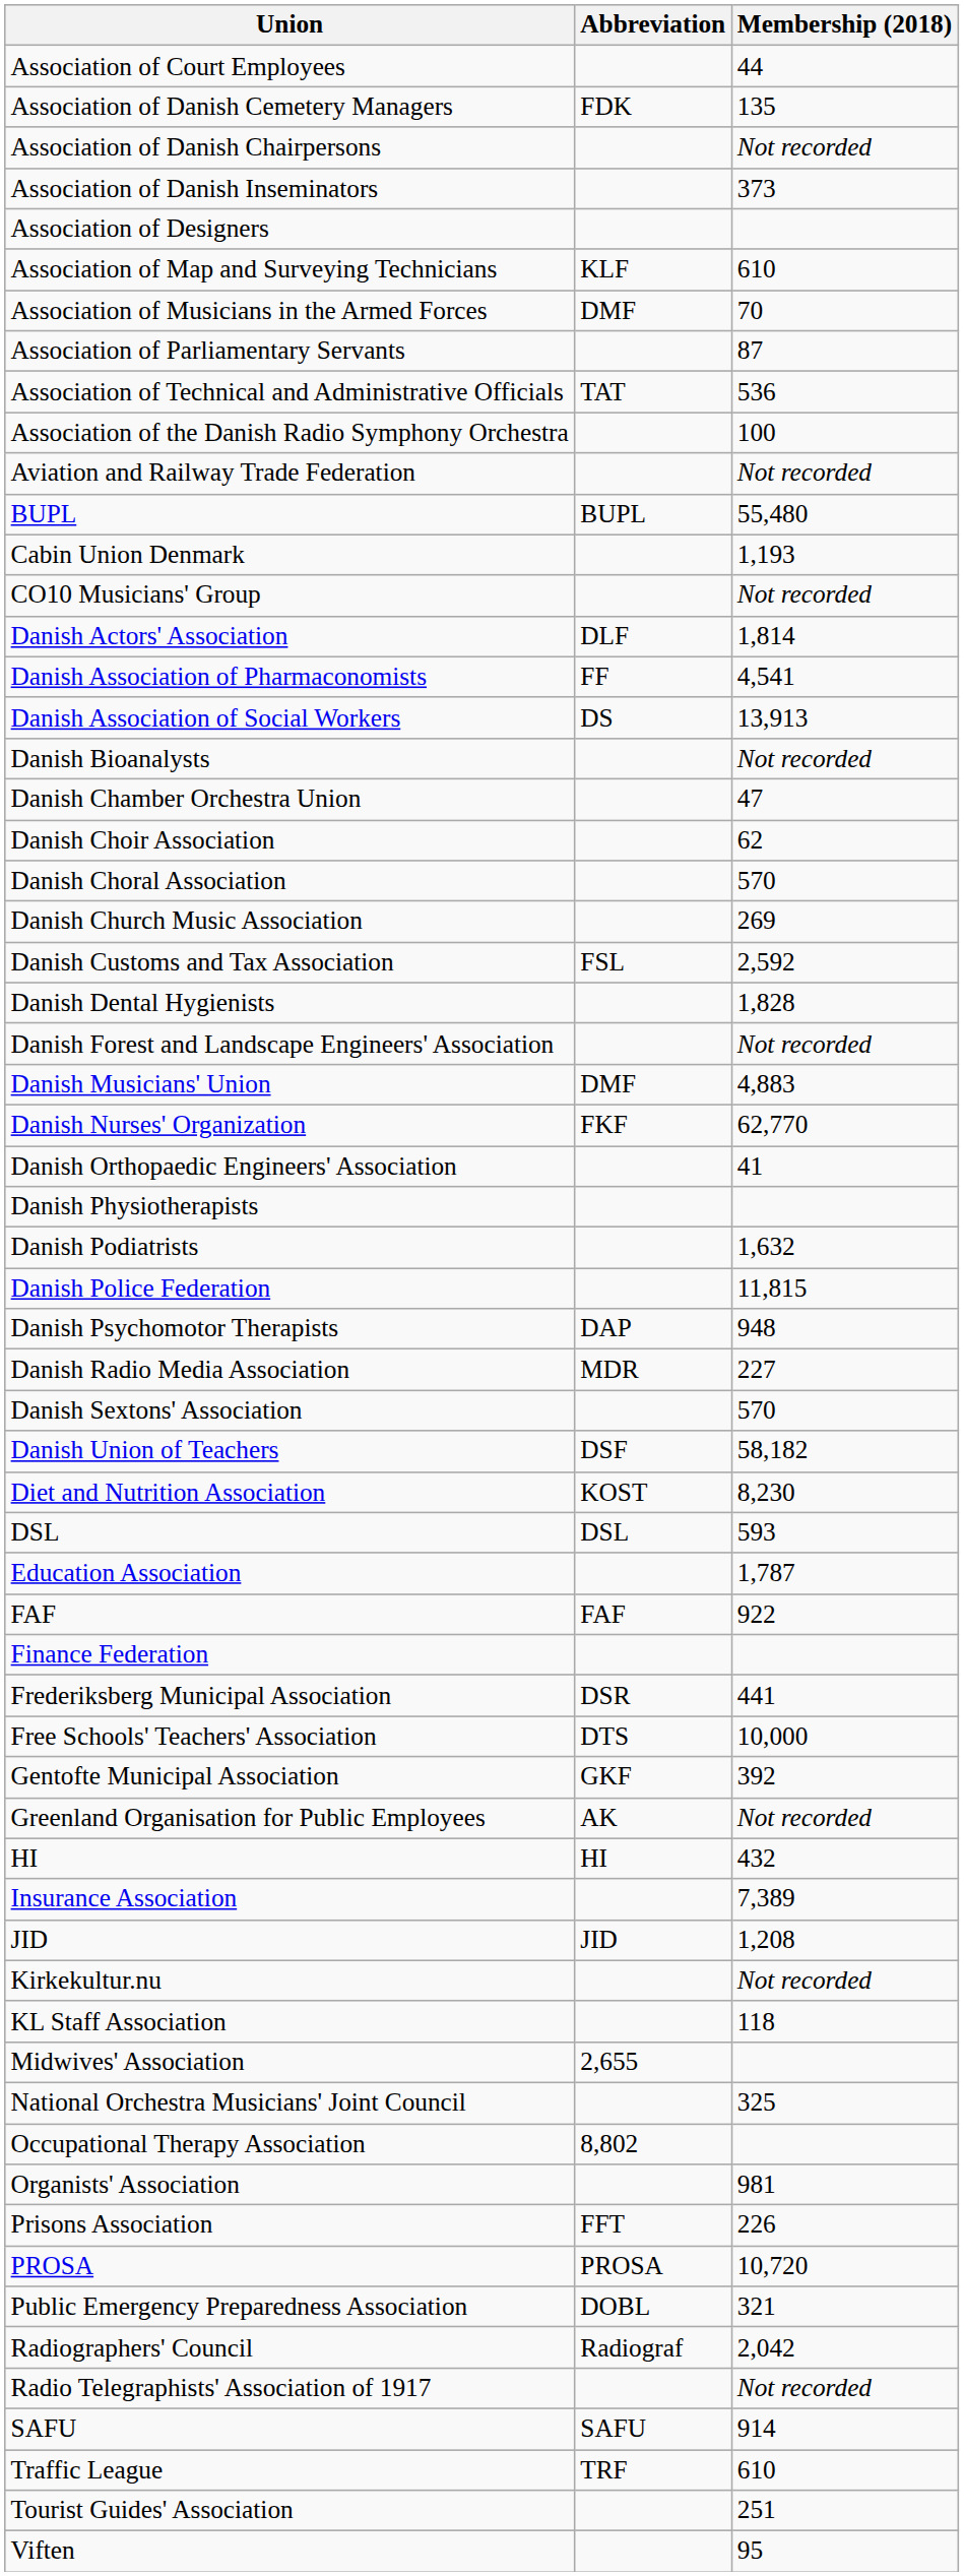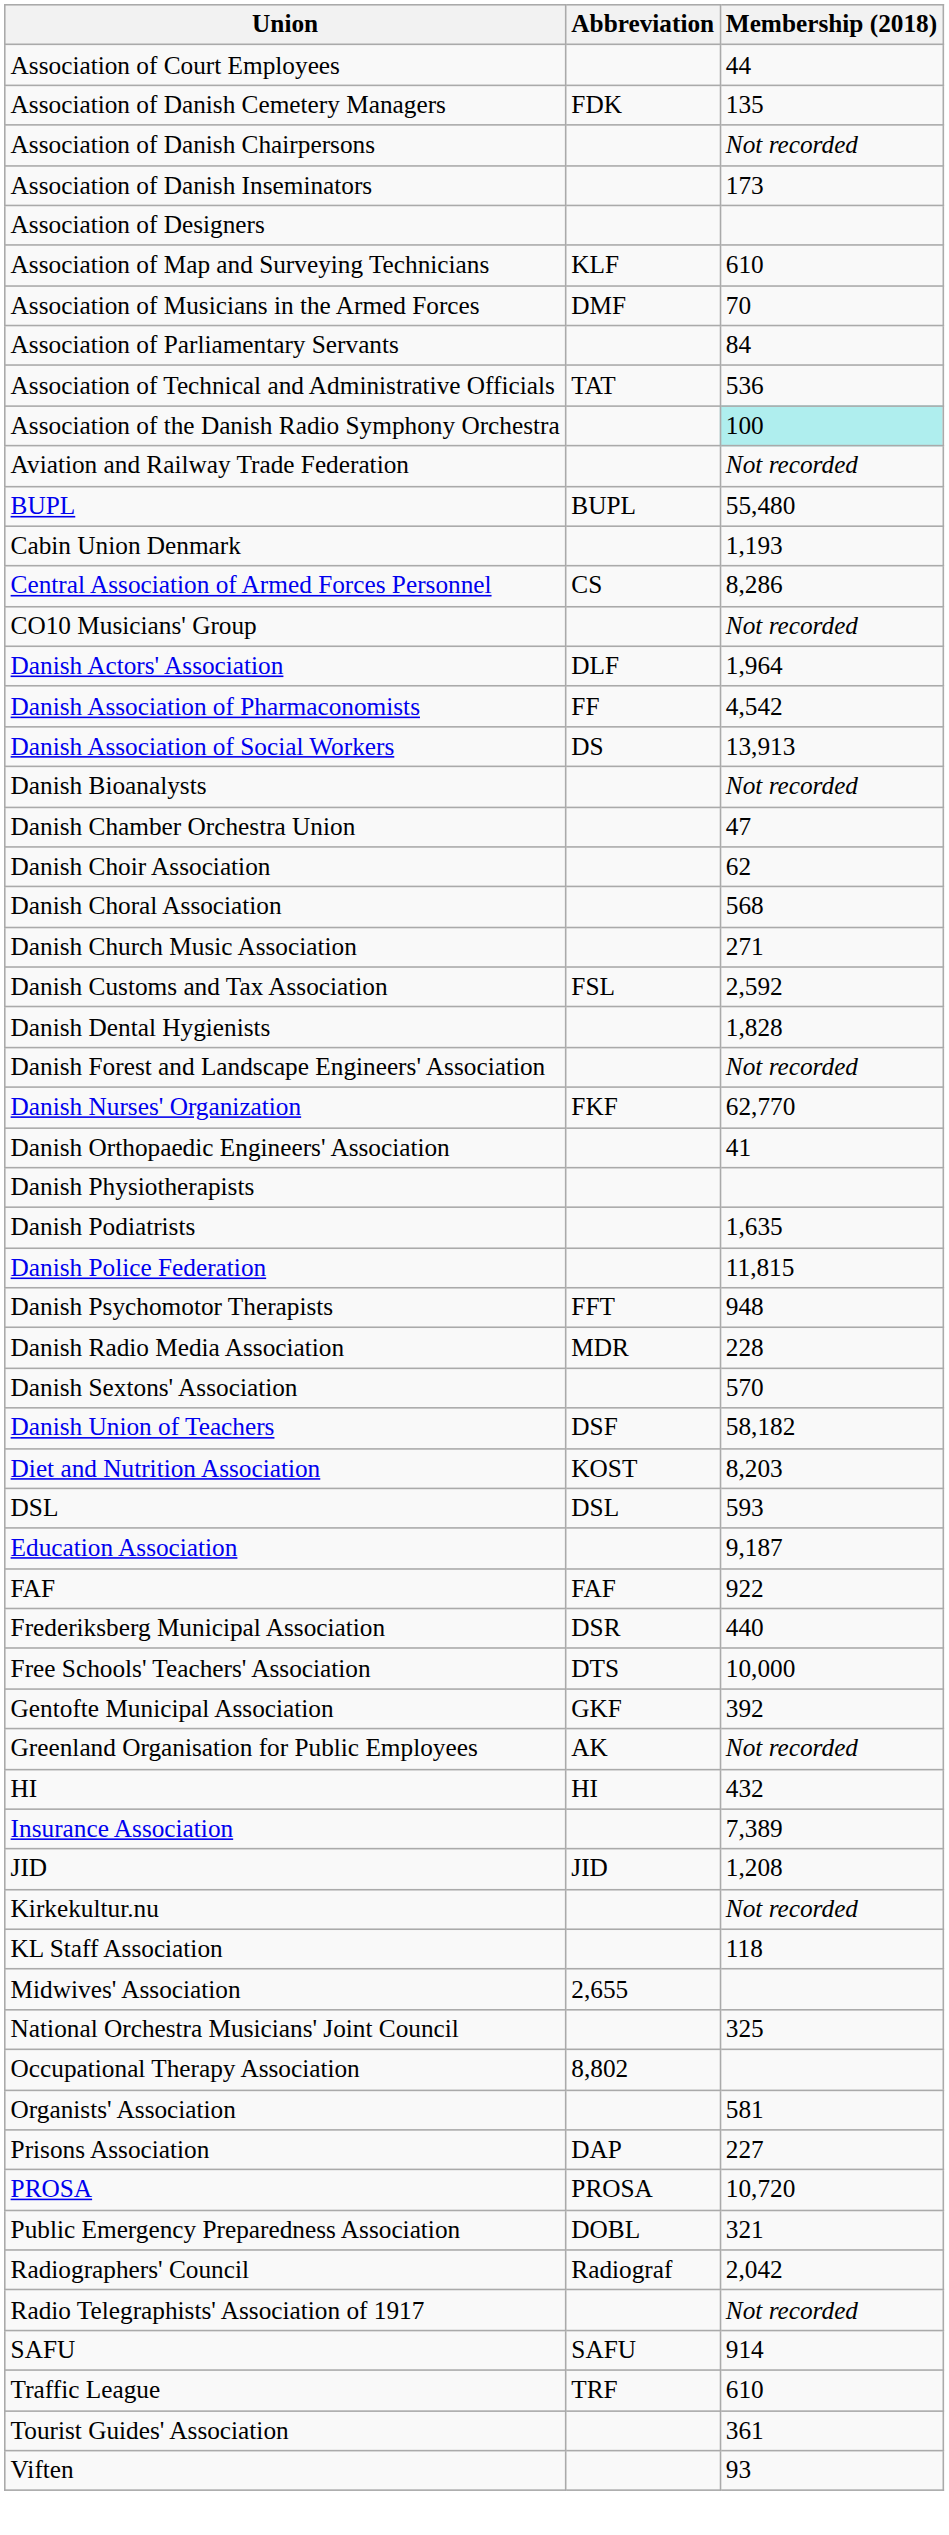Association of Danish Inseminators | Membership (2018): 373 -> 173
Association of Parliamentary Servants | Membership (2018): 87 -> 84
Association of the Danish Radio Symphony Orchestra | Membership (2018): no background -> paleturquoise background
+ row: Central Association of Armed Forces Personnel | CS | 8,286
Danish Actors' Association | Membership (2018): 1,814 -> 1,964
Danish Association of Pharmaconomists | Membership (2018): 4,541 -> 4,542
Danish Choral Association | Membership (2018): 570 -> 568
Danish Church Music Association | Membership (2018): 269 -> 271
- row: Danish Musicians' Union | DMF | 4,883
Danish Podiatrists | Membership (2018): 1,632 -> 1,635
Danish Psychomotor Therapists | Abbreviation: DAP -> FFT
Danish Radio Media Association | Membership (2018): 227 -> 228
Diet and Nutrition Association | Membership (2018): 8,230 -> 8,203
Education Association | Membership (2018): 1,787 -> 9,187
- row: Finance Federation
Frederiksberg Municipal Association | Membership (2018): 441 -> 440
Organists' Association | Membership (2018): 981 -> 581
Prisons Association | Abbreviation: FFT -> DAP
Prisons Association | Membership (2018): 226 -> 227
Tourist Guides' Association | Membership (2018): 251 -> 361
Viften | Membership (2018): 95 -> 93
